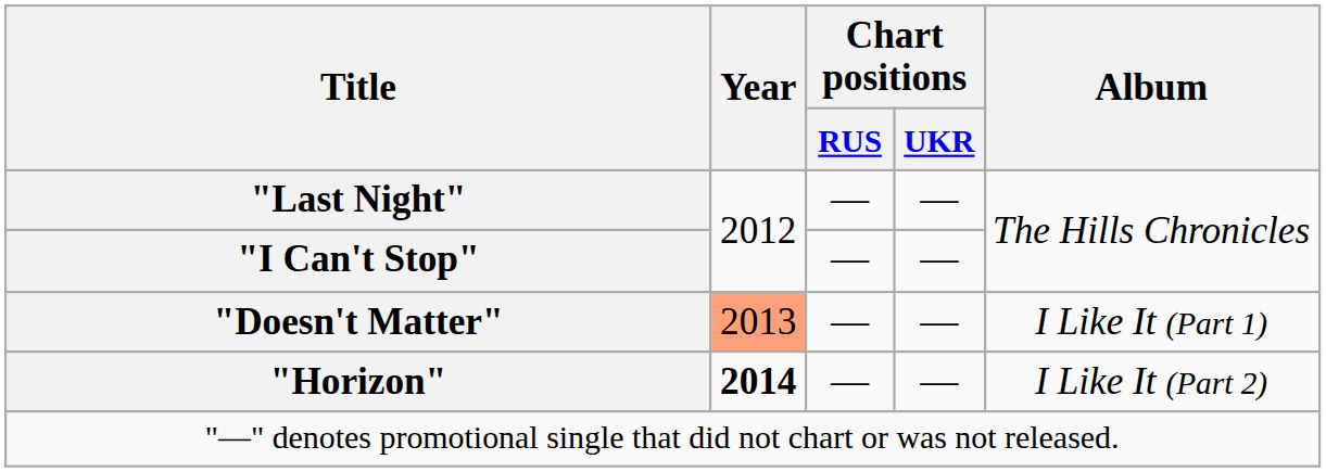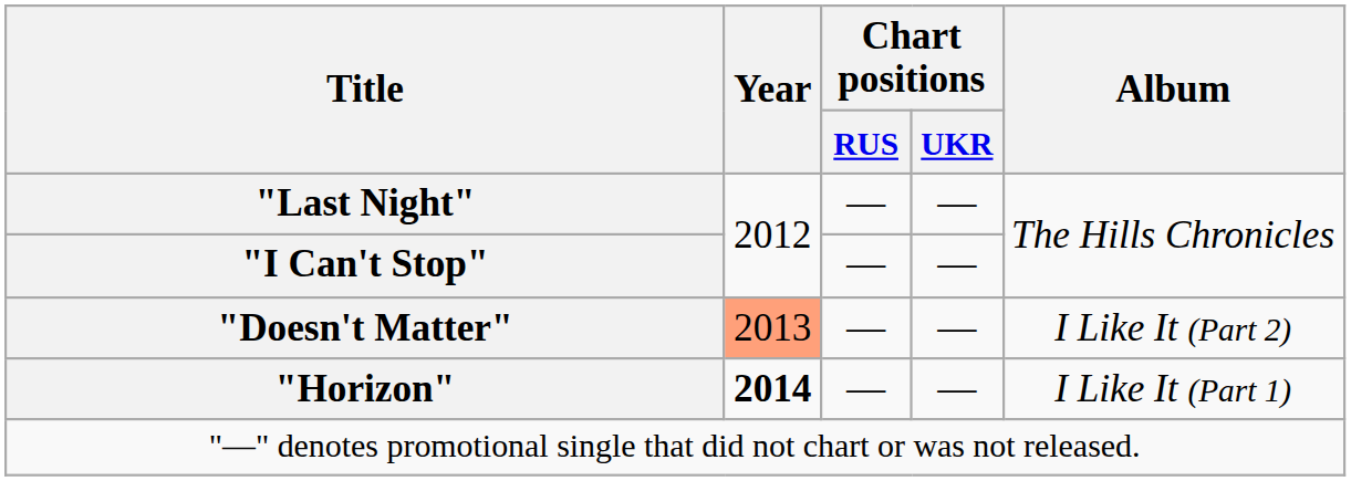"Doesn't Matter" | Album: I Like It (Part 1) -> I Like It (Part 2)
"Horizon" | Album: I Like It (Part 2) -> I Like It (Part 1)
